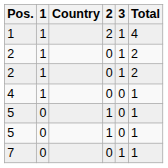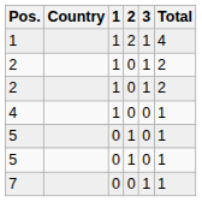columns swapped: Country <-> 1
